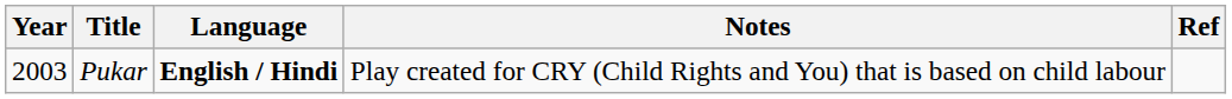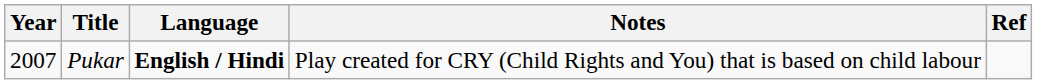Pukar | Year: 2003 -> 2007
